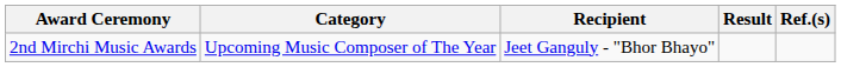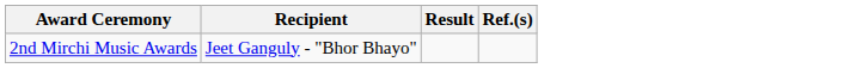- column: Category | Upcoming Music Composer of The Year
